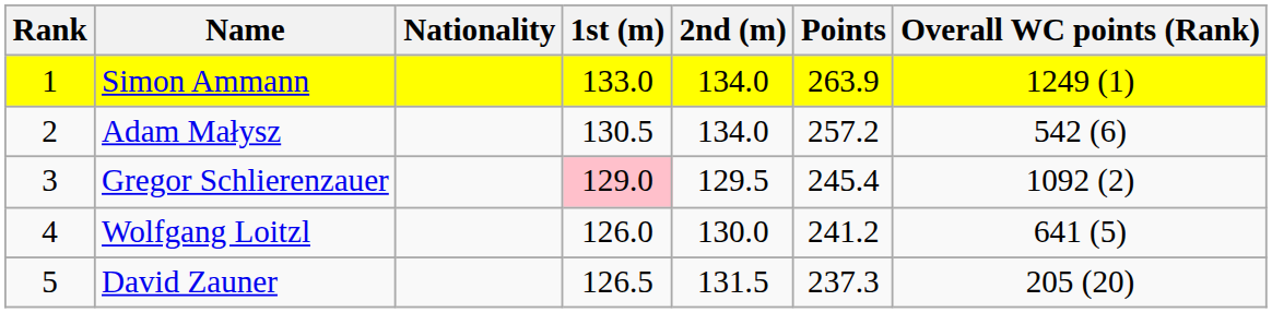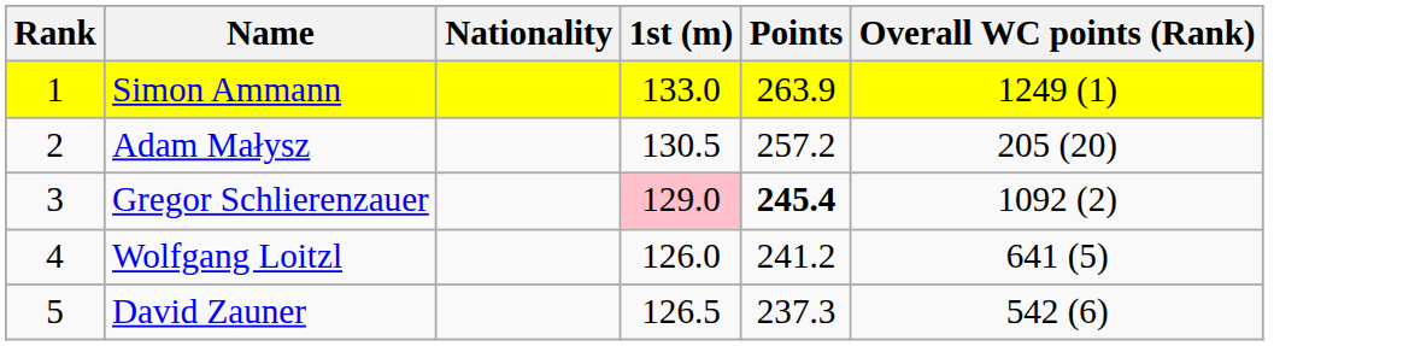- column: 2nd (m) | 134.0 | 134.0 | 129.5 | 130.0 | 131.5
Adam Małysz | Overall WC points (Rank): 542 (6) -> 205 (20)
Gregor Schlierenzauer | Points: normal -> bold
David Zauner | Overall WC points (Rank): 205 (20) -> 542 (6)
